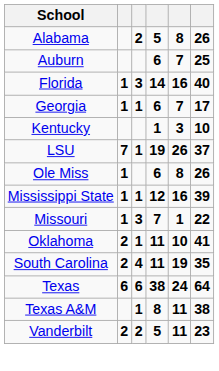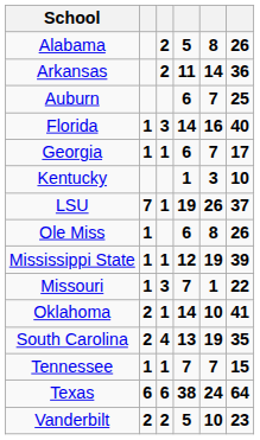+ row: Arkansas | 2 | 11 | 14 | 36
Mississippi State | column 5: 16 -> 19
Oklahoma | column 4: 11 -> 14
South Carolina | column 4: 11 -> 13
+ row: Tennessee | 1 | 1 | 7 | 7 | 15
- row: Texas A&M | 1 | 8 | 11 | 38
Vanderbilt | column 5: 11 -> 10
